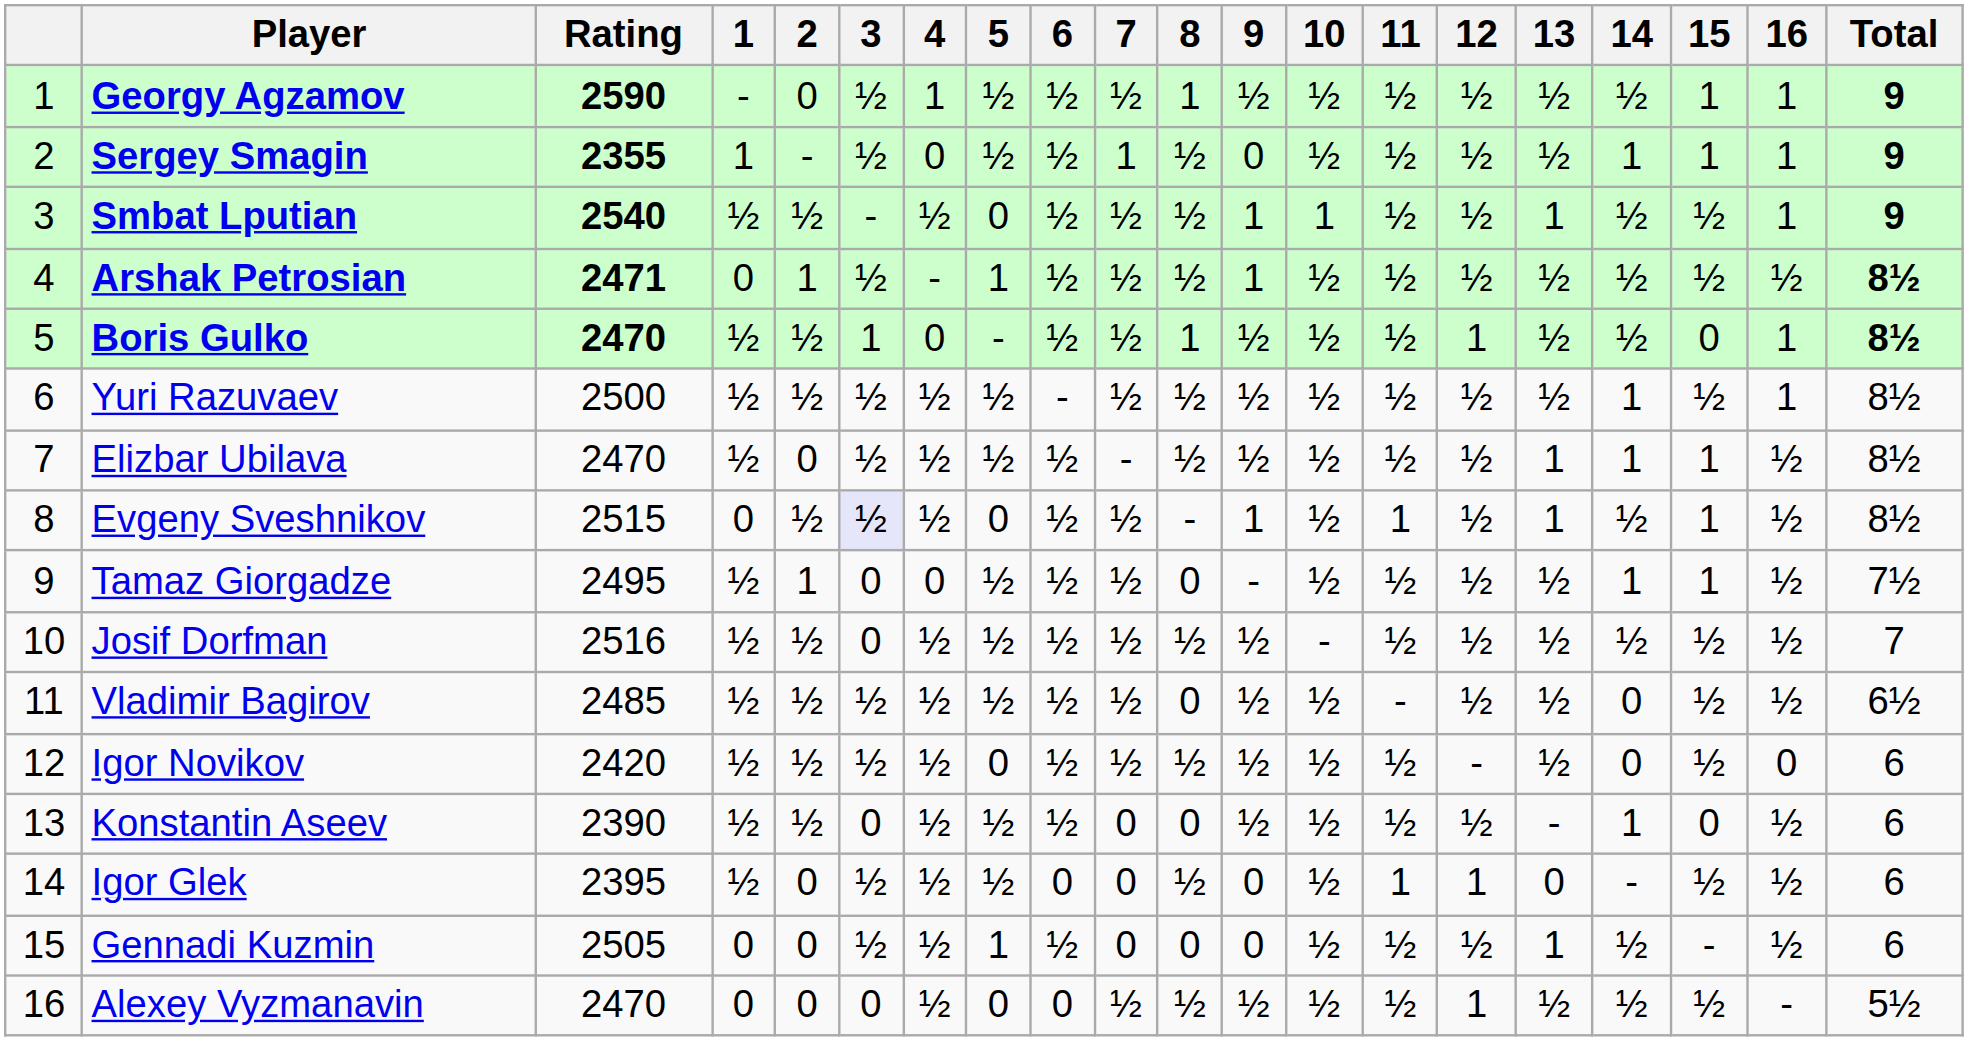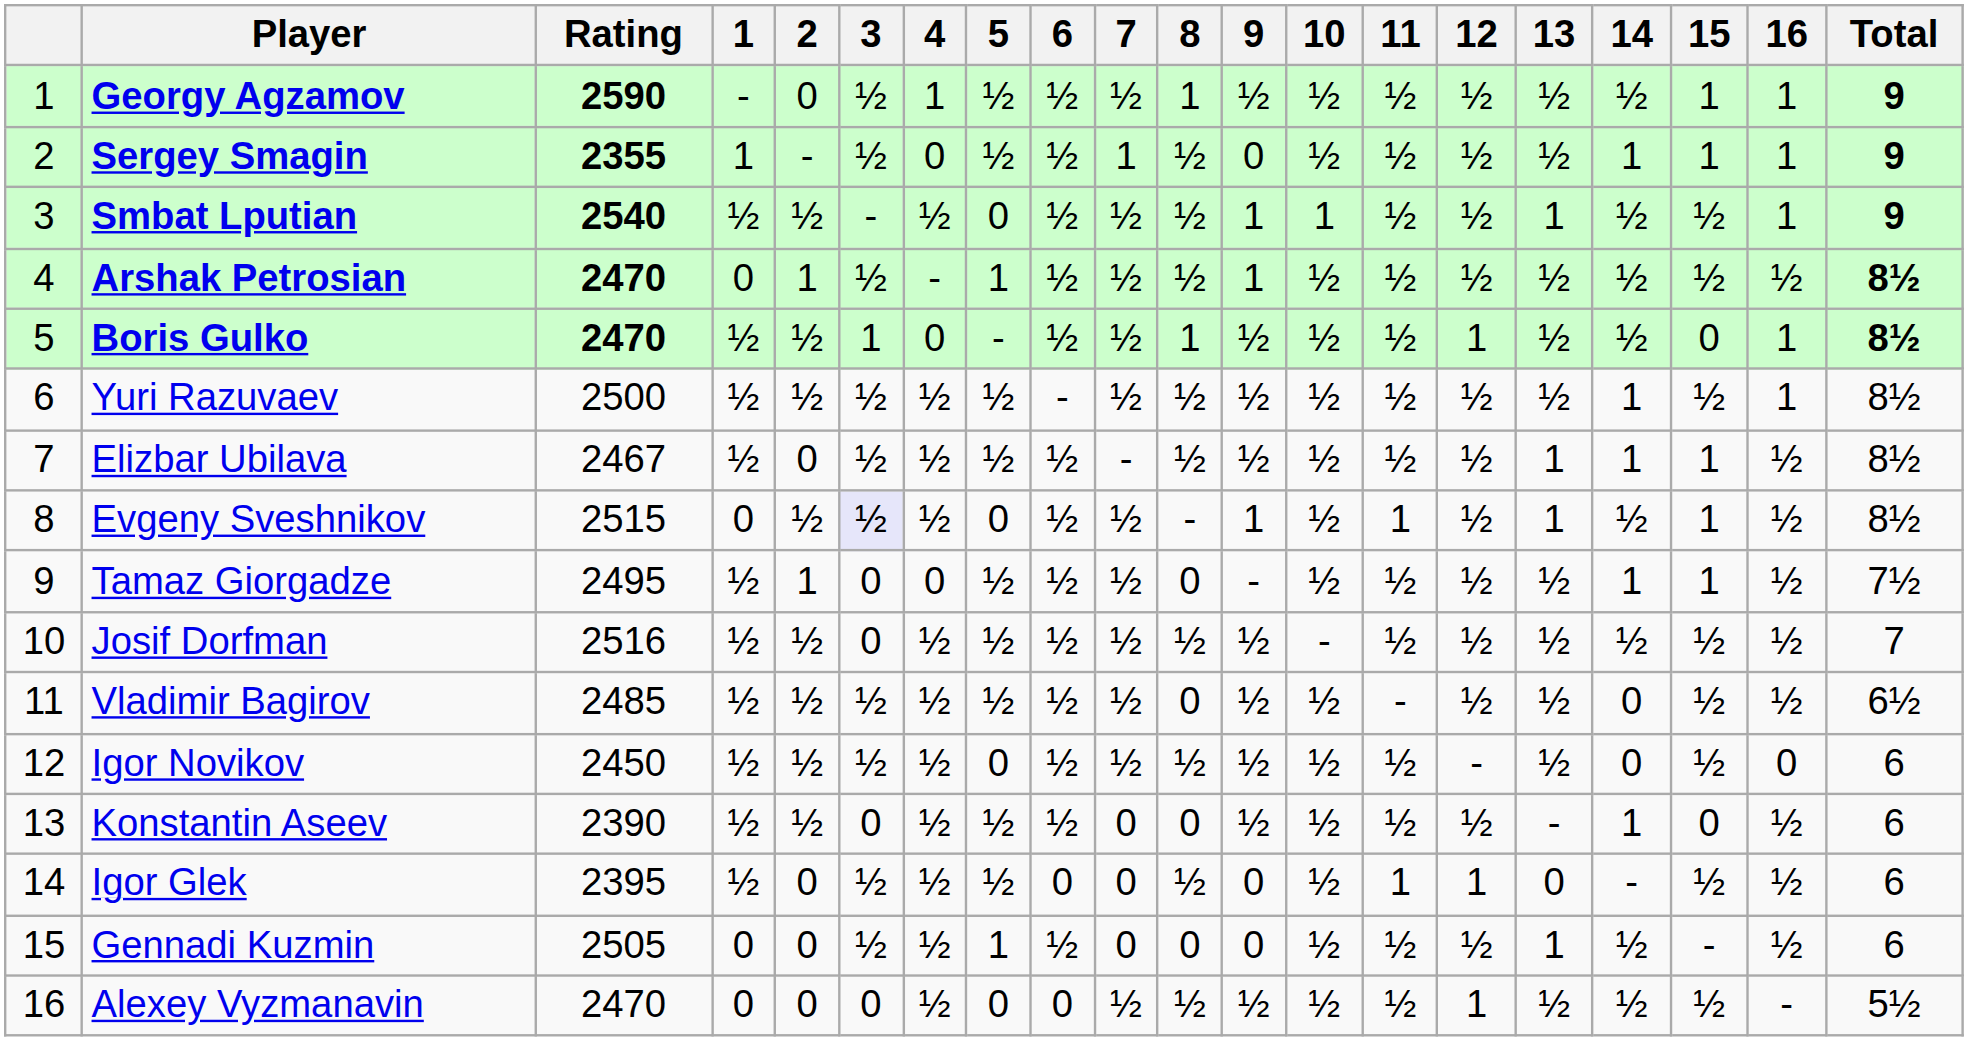Arshak Petrosian | Rating: 2471 -> 2470
Elizbar Ubilava | Rating: 2470 -> 2467
Igor Novikov | Rating: 2420 -> 2450
